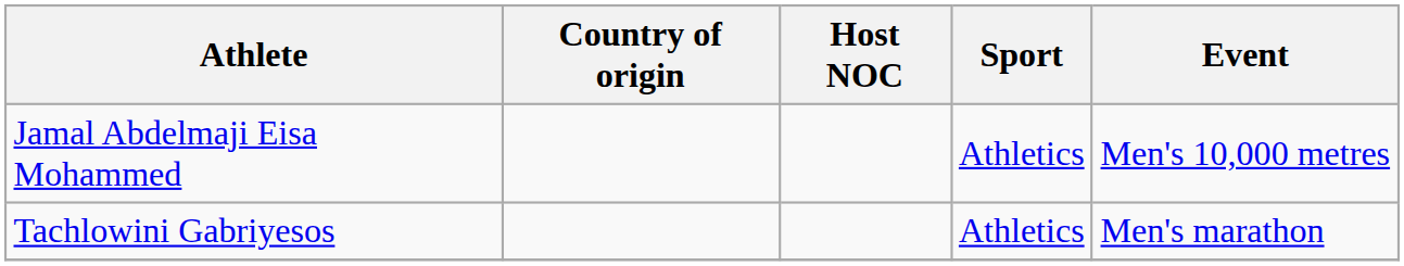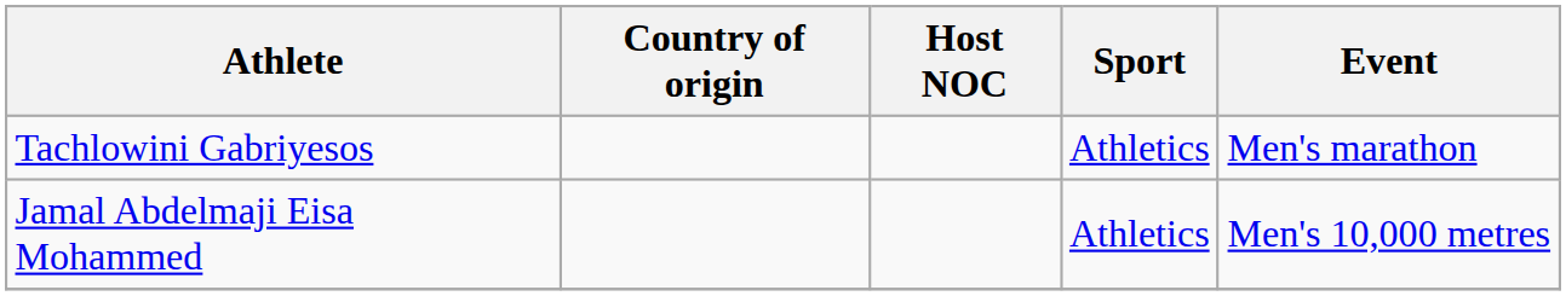rows swapped: Jamal Abdelmaji Eisa Mohammed <-> Tachlowini Gabriyesos
